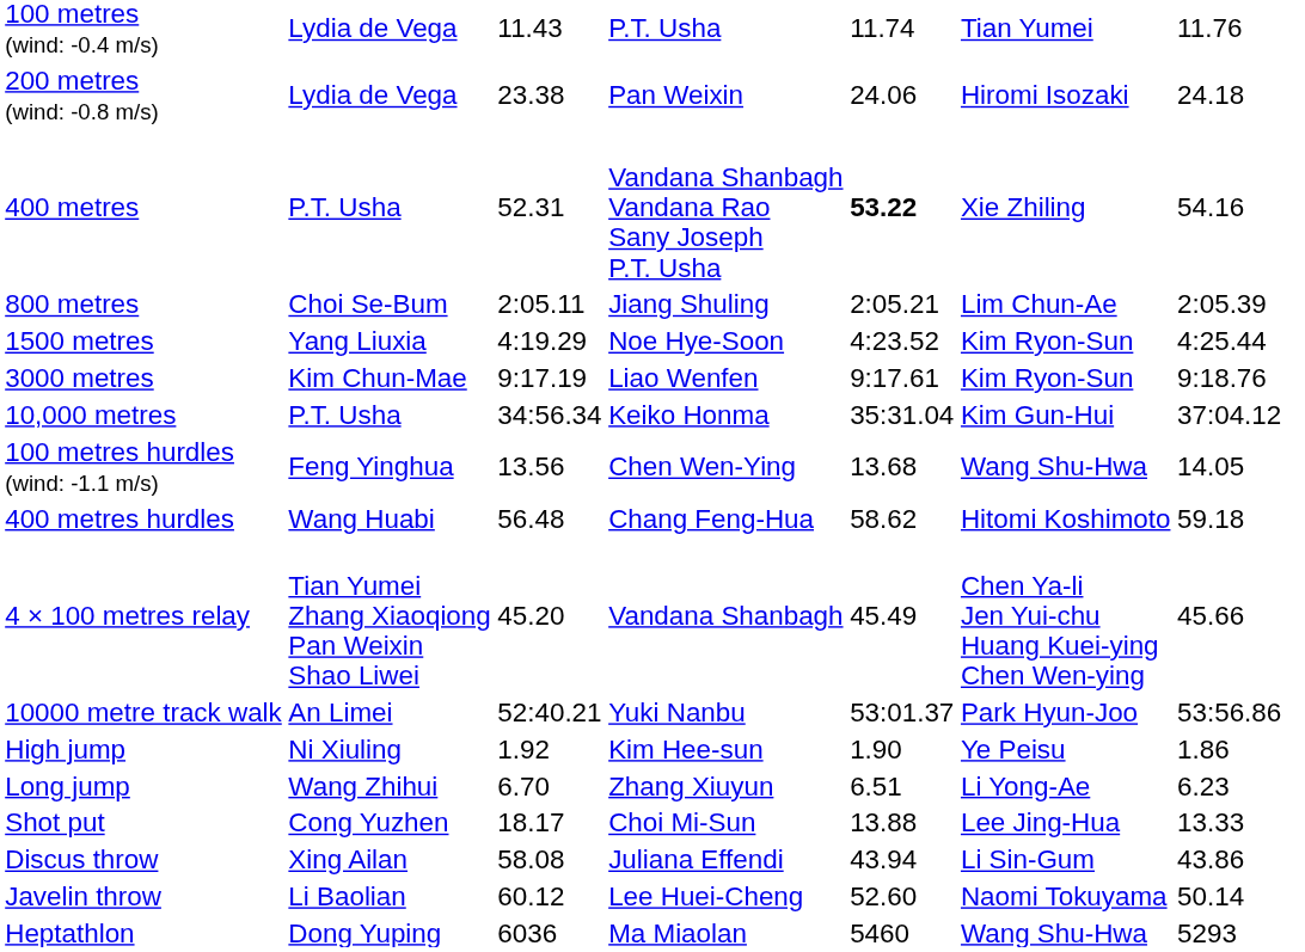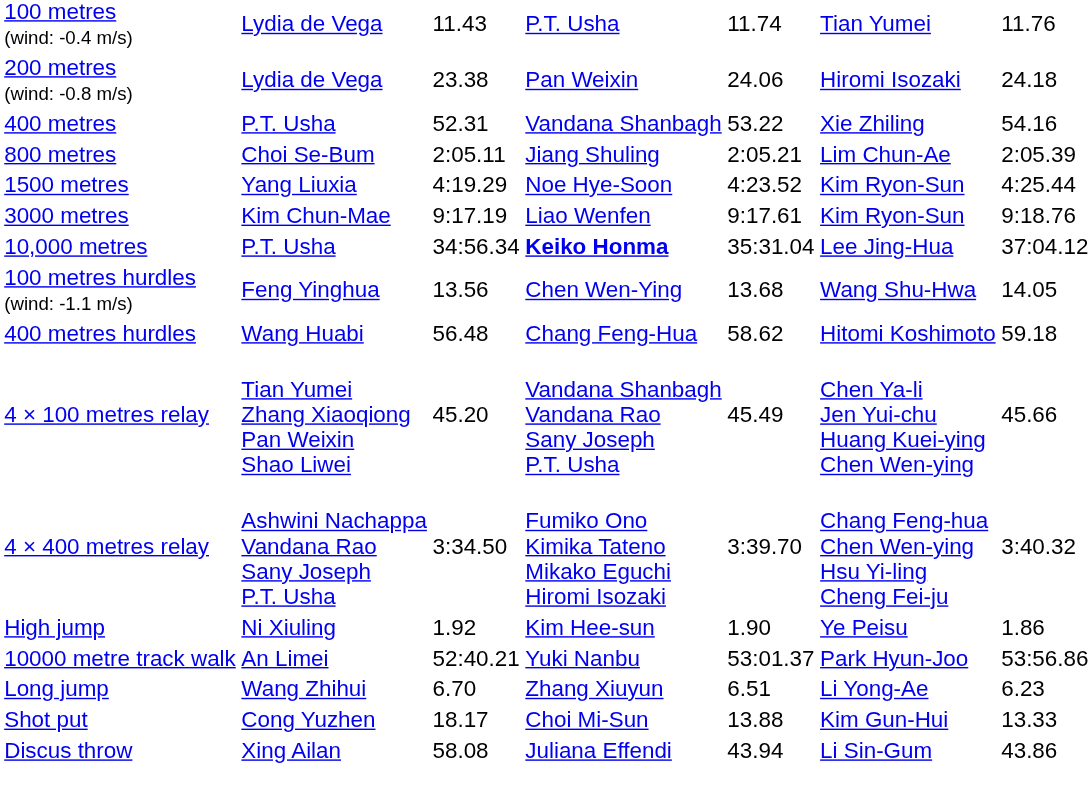400 metres | column 4: Vandana Shanbagh Vandana Rao Sany Joseph P.T. Usha -> Vandana Shanbagh
400 metres | column 5: bold -> normal
10,000 metres | column 4: normal -> bold
10,000 metres | column 6: Kim Gun-Hui -> Lee Jing-Hua
4 × 100 metres relay | column 4: Vandana Shanbagh -> Vandana Shanbagh Vandana Rao Sany Joseph P.T. Usha
+ row: 4 × 400 metres relay | Ashwini Nachappa Vandana Rao Sany Joseph P.T. Usha | 3:34.50 | Fumiko Ono Kimika Tateno Mikako Eguchi Hiromi Isozaki | 3:39.70 | Chang Feng-hua Chen Wen-ying Hsu Yi-ling Cheng Fei-ju | 3:40.32
rows swapped: 10000 metre track walk <-> High jump
Shot put | column 6: Lee Jing-Hua -> Kim Gun-Hui
- row: Javelin throw | Li Baolian | 60.12 | Lee Huei-Cheng | 52.60 | Naomi Tokuyama | 50.14
- row: Heptathlon | Dong Yuping | 6036 | Ma Miaolan | 5460 | Wang Shu-Hwa | 5293
